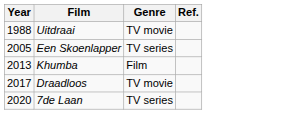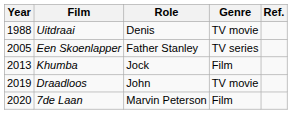+ column: Role | Denis | Father Stanley | Jock | John | Marvin Peterson
Draadloos | Year: 2017 -> 2019
7de Laan | Genre: TV series -> Film
